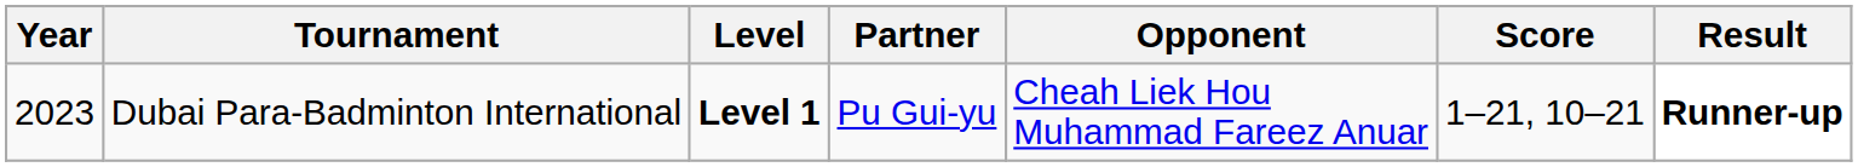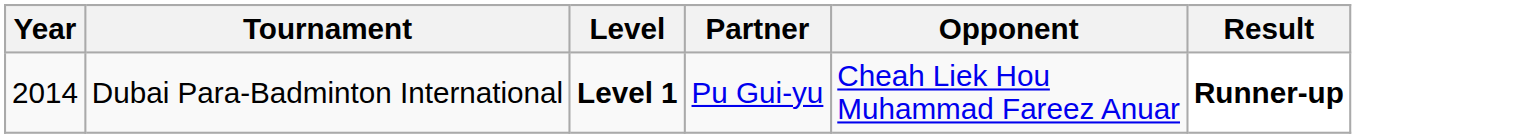- column: Score | 1–21, 10–21
Dubai Para-Badminton International | Year: 2023 -> 2014
